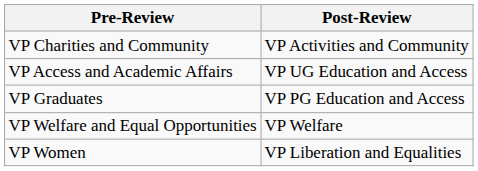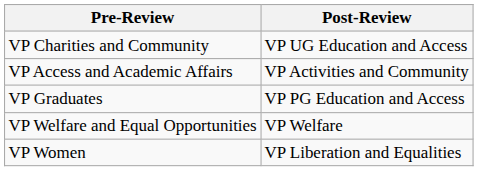VP Charities and Community | Post-Review: VP Activities and Community -> VP UG Education and Access
VP Access and Academic Affairs | Post-Review: VP UG Education and Access -> VP Activities and Community
